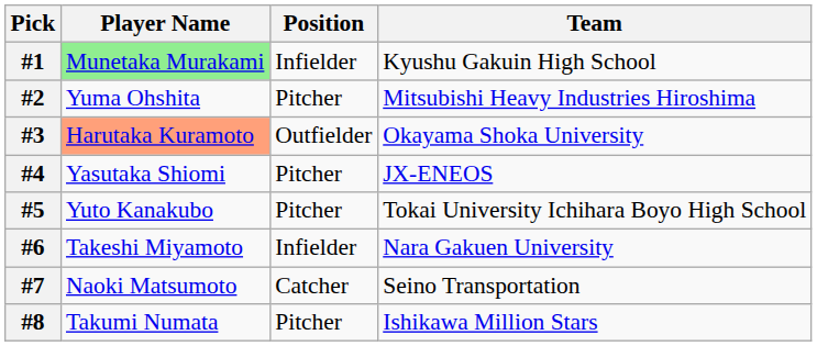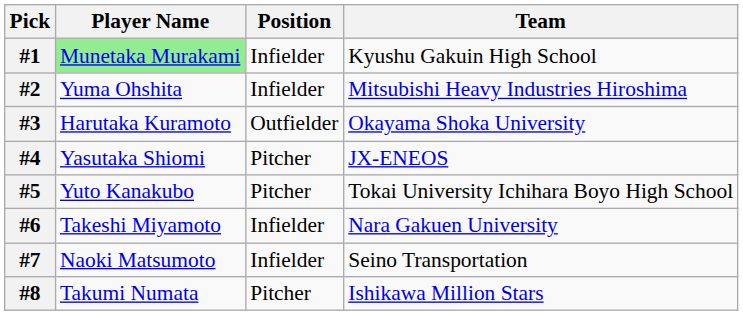#2 | Position: Pitcher -> Infielder
#3 | Player Name: lightsalmon background -> no background
#7 | Position: Catcher -> Infielder
